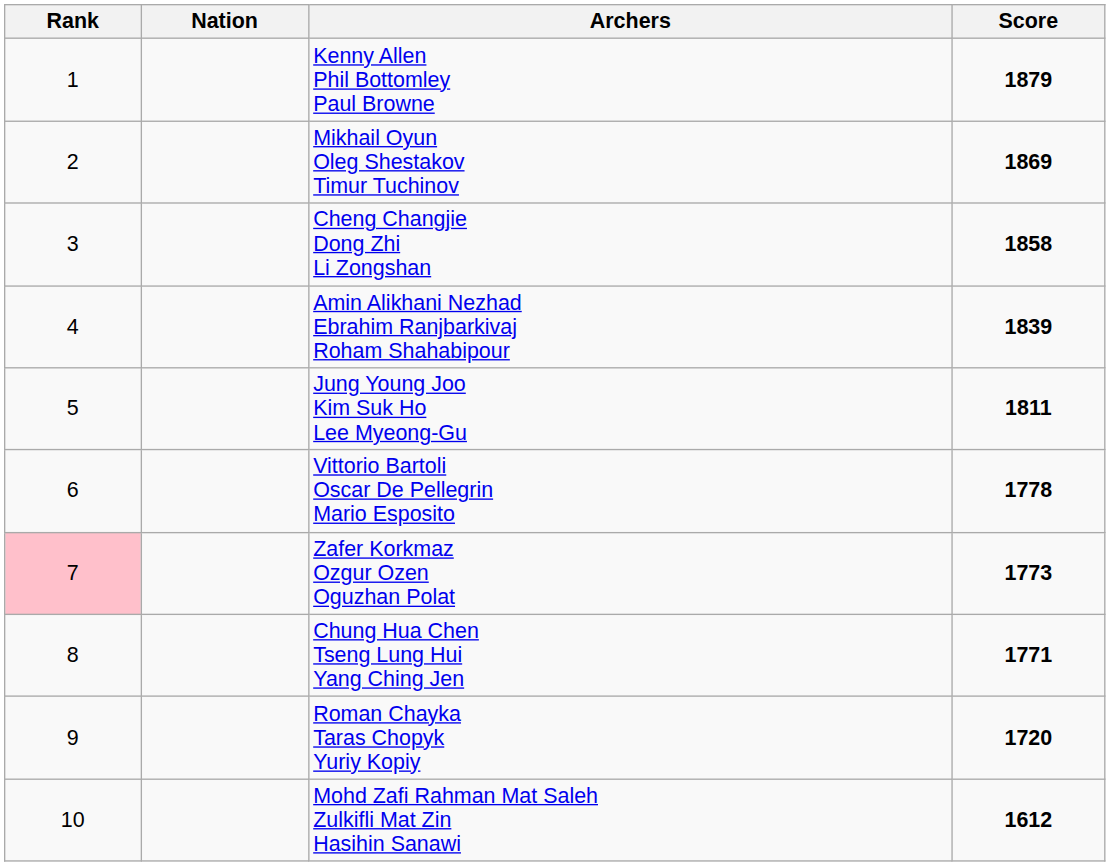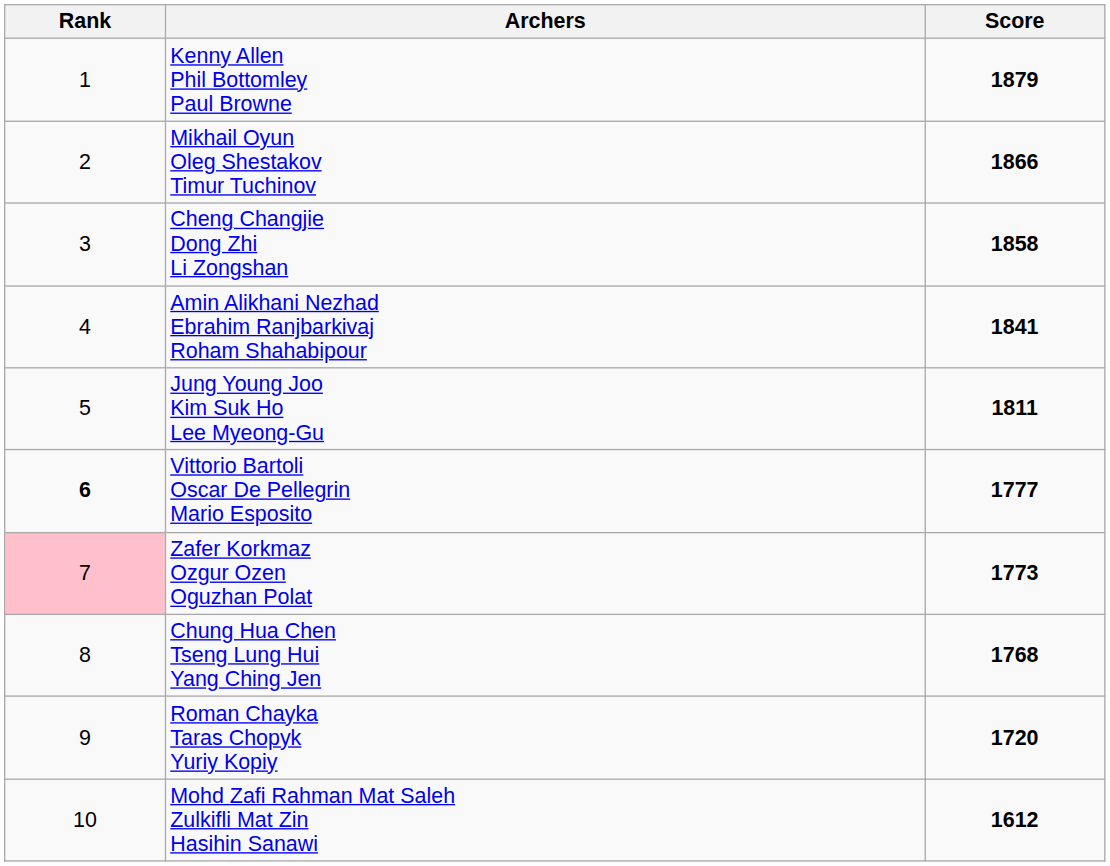- column: Nation
Mikhail Oyun Oleg Shestakov Timur Tuchinov | Score: 1869 -> 1866
Amin Alikhani Nezhad Ebrahim Ranjbarkivaj Roham Shahabipour | Score: 1839 -> 1841
Vittorio Bartoli Oscar De Pellegrin Mario Esposito | Rank: normal -> bold
Vittorio Bartoli Oscar De Pellegrin Mario Esposito | Score: 1778 -> 1777
Chung Hua Chen Tseng Lung Hui Yang Ching Jen | Score: 1771 -> 1768
